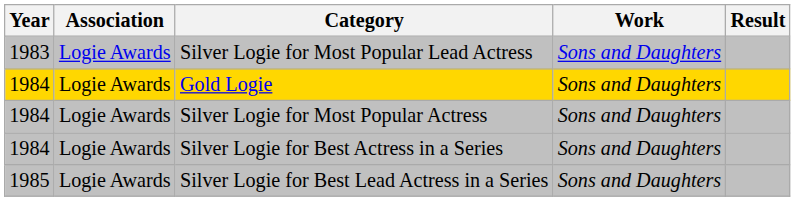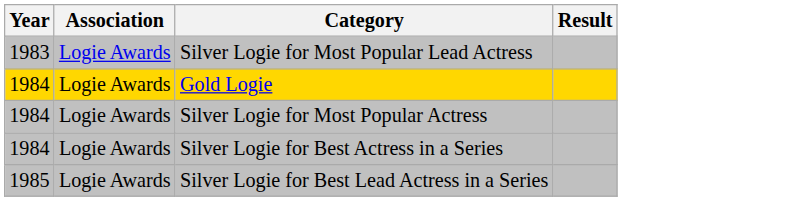- column: Work | Sons and Daughters | Sons and Daughters | Sons and Daughters | Sons and Daughters | Sons and Daughters
